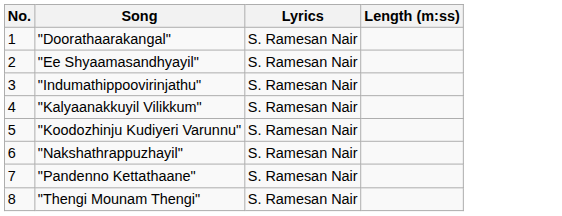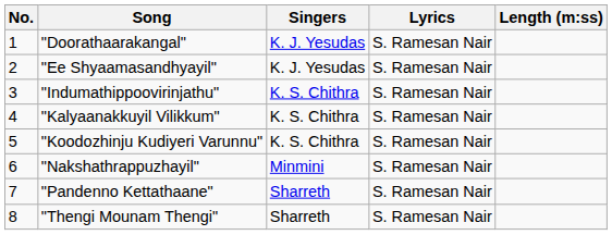+ column: Singers | K. J. Yesudas | K. J. Yesudas | K. S. Chithra | K. S. Chithra | K. S. Chithra | Minmini | Sharreth | Sharreth
